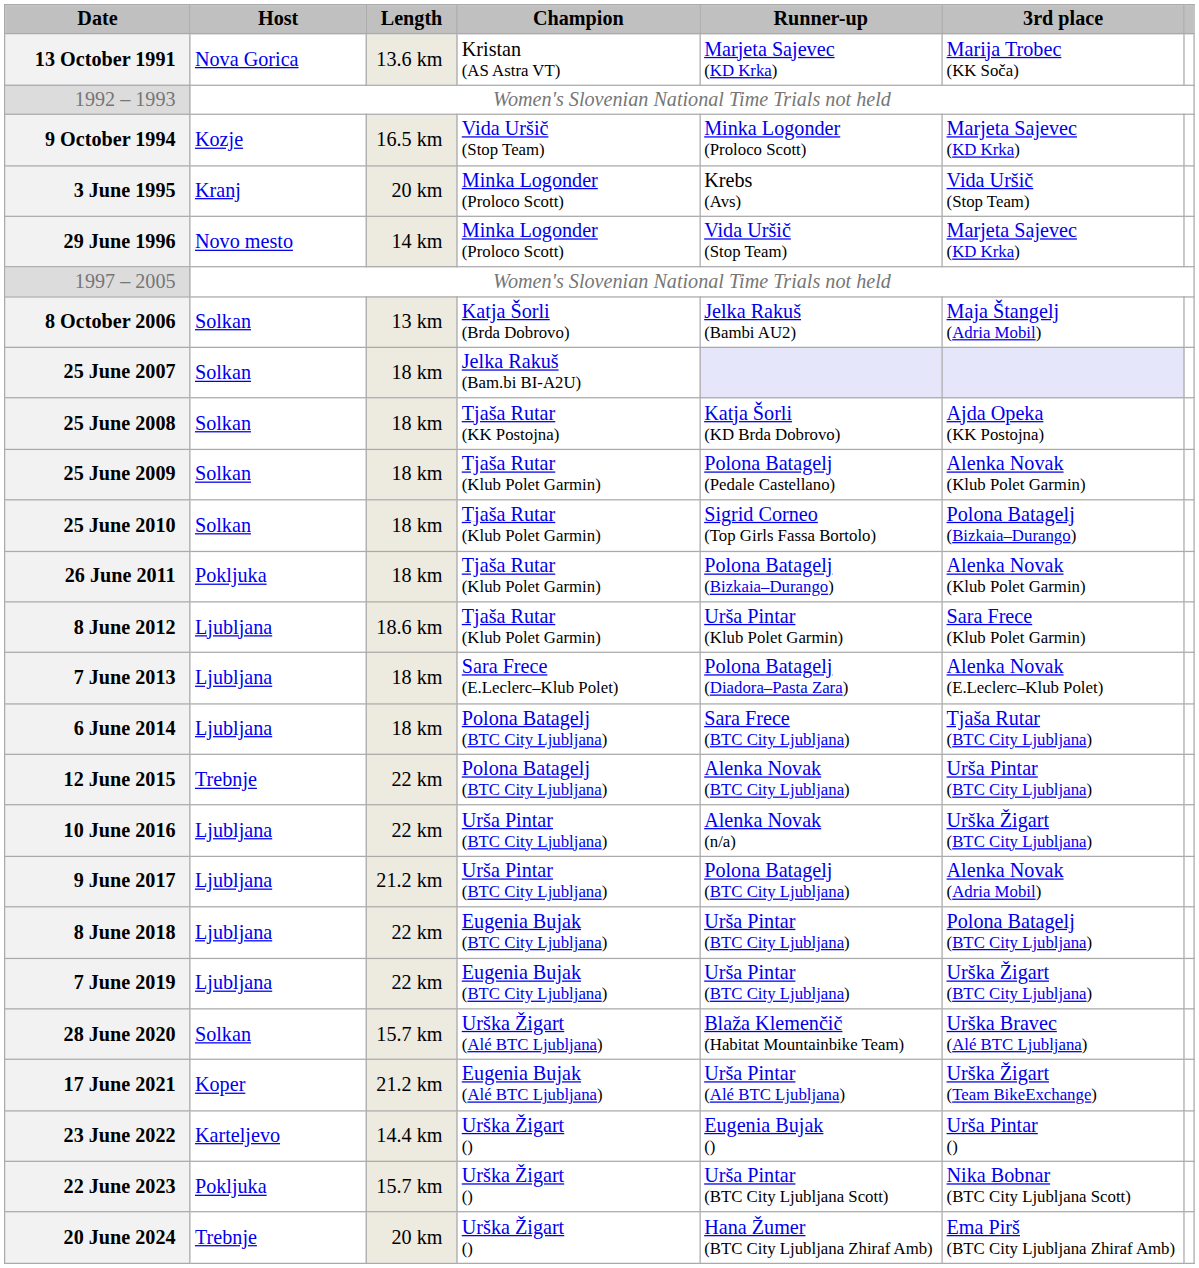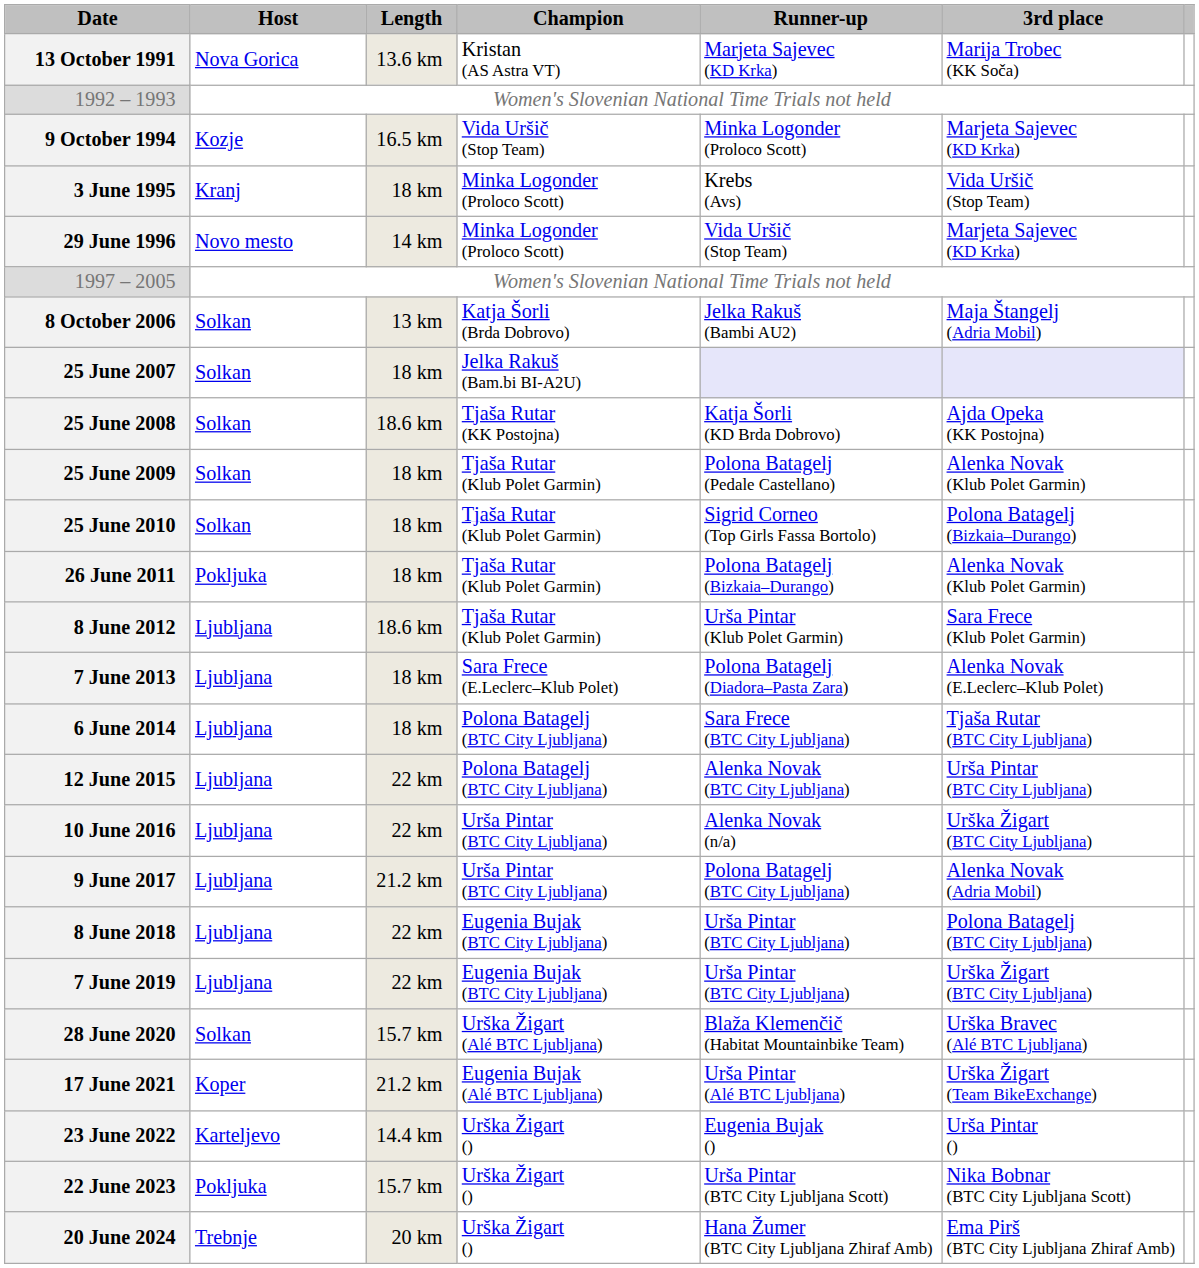3 June 1995 | Length: 20 km -> 18 km
25 June 2008 | Length: 18 km -> 18.6 km
12 June 2015 | Host: Trebnje -> Ljubljana
